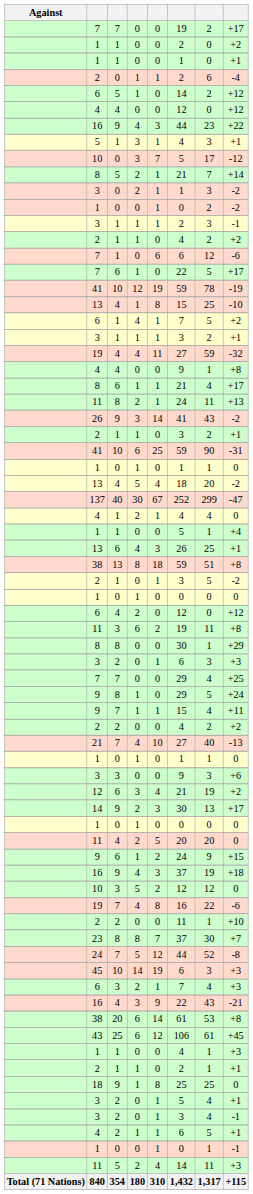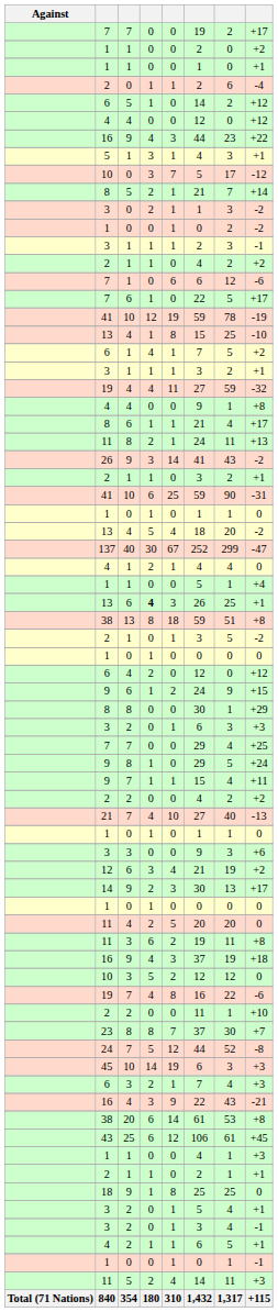13 / 6 | column 4: normal -> bold
rows swapped: 9 / 6 <-> 11 / 3
